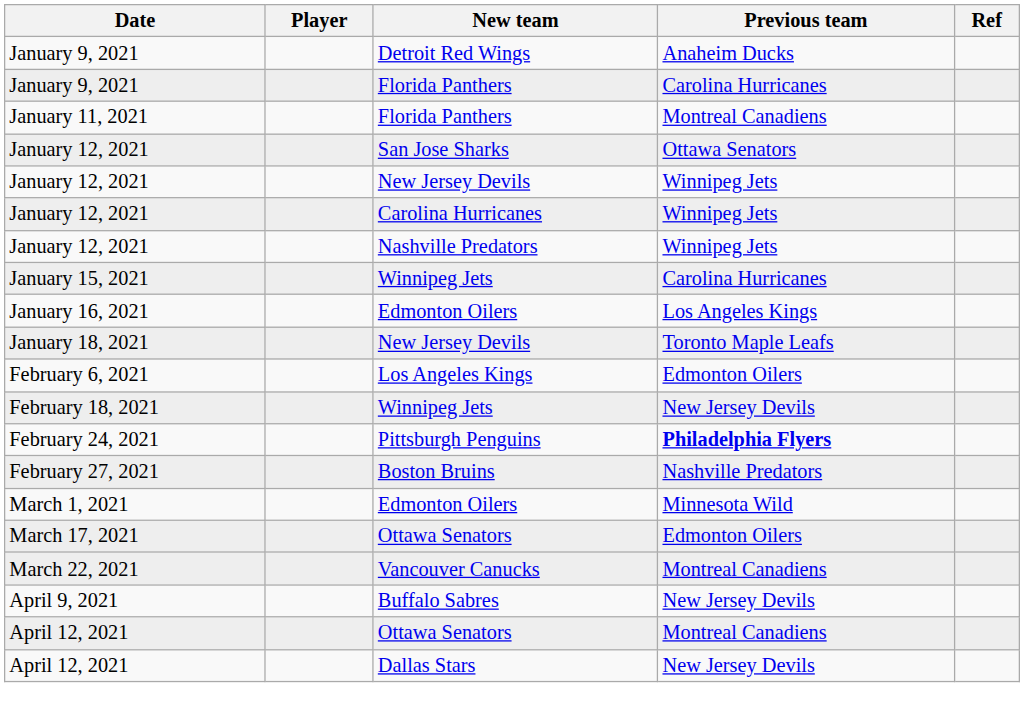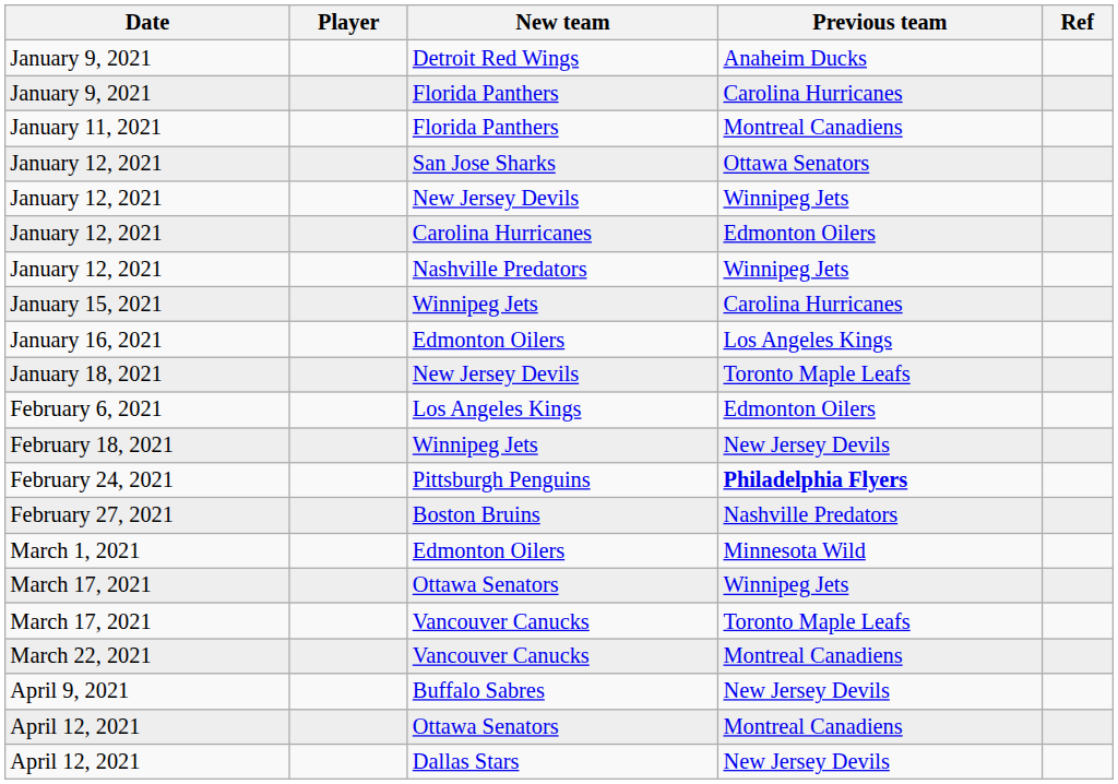January 12, 2021 / Carolina Hurricanes | Previous team: Winnipeg Jets -> Edmonton Oilers
March 17, 2021 / Ottawa Senators | Previous team: Edmonton Oilers -> Winnipeg Jets
+ row: March 17, 2021 | Vancouver Canucks | Toronto Maple Leafs
